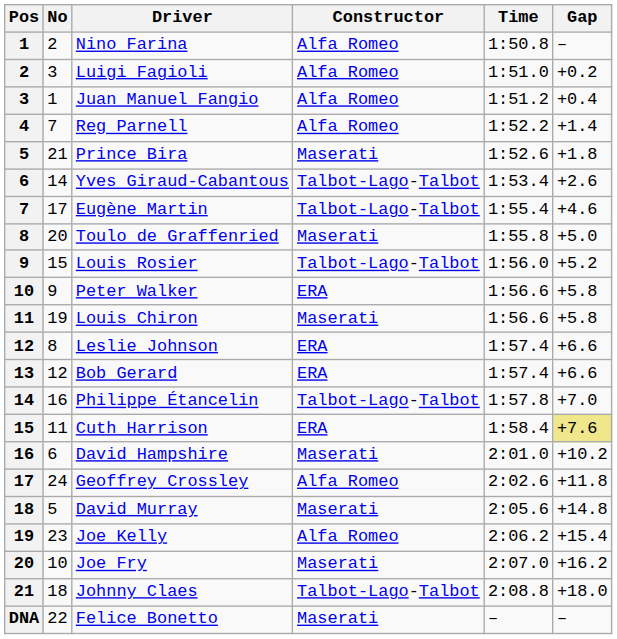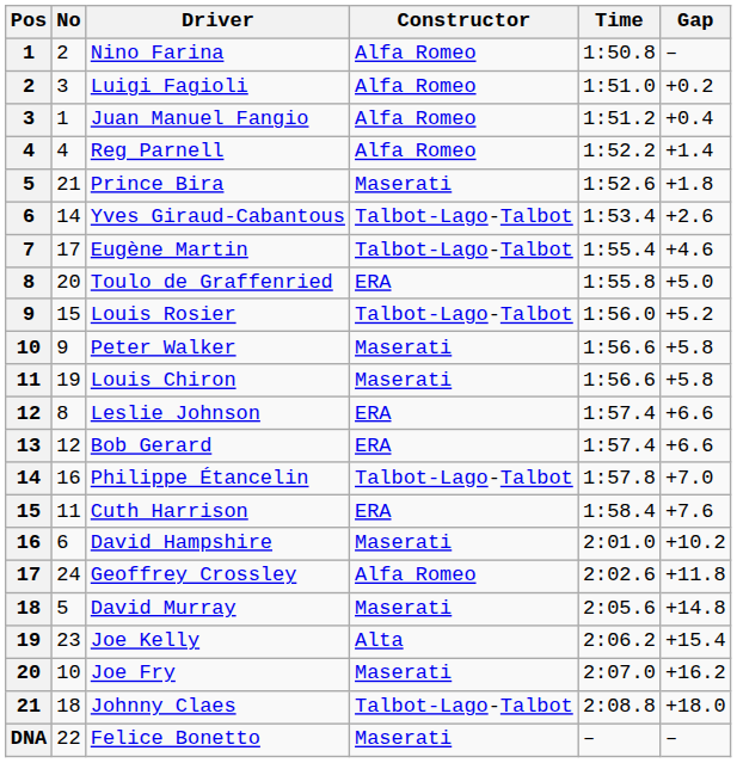Reg Parnell | No: 7 -> 4
Toulo de Graffenried | Constructor: Maserati -> ERA
Peter Walker | Constructor: ERA -> Maserati
Cuth Harrison | Gap: khaki background -> no background
Joe Kelly | Constructor: Alfa Romeo -> Alta
